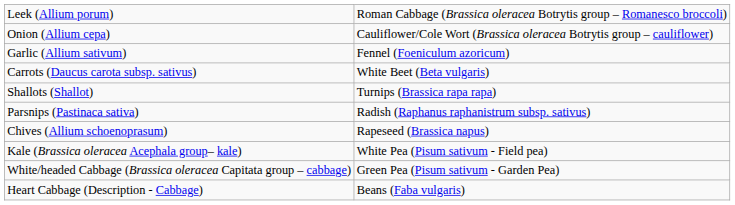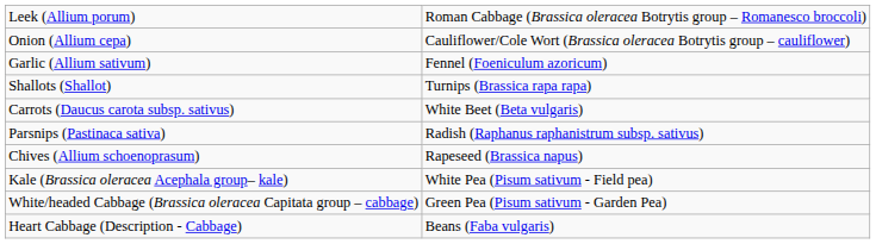rows swapped: Shallots (Shallot) <-> Carrots (Daucus carota subsp. sativus)
